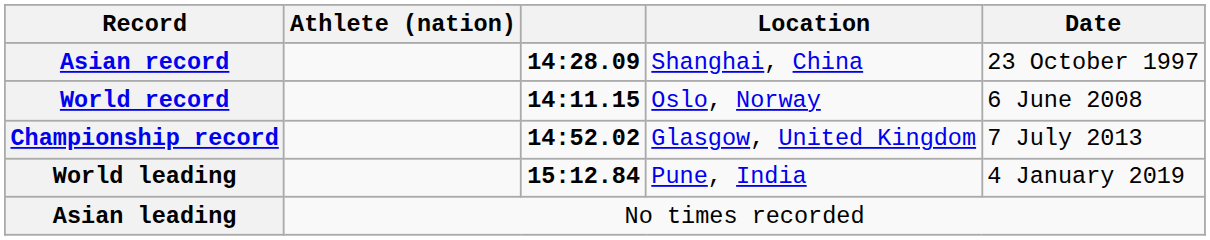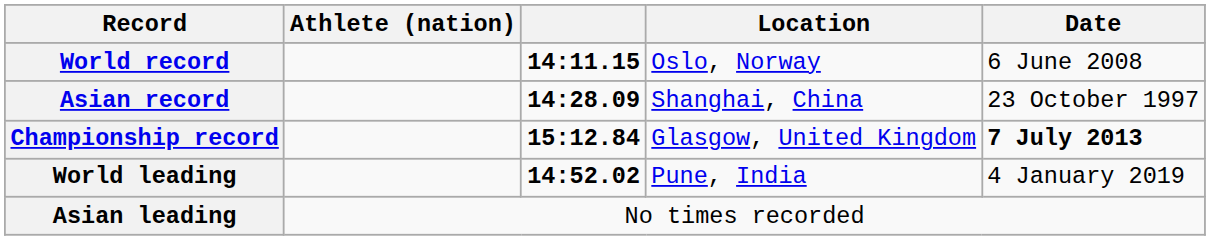rows swapped: World record <-> Asian record
Championship record | column 3: 14:52.02 -> 15:12.84
Championship record | Date: normal -> bold
World leading | column 3: 15:12.84 -> 14:52.02
